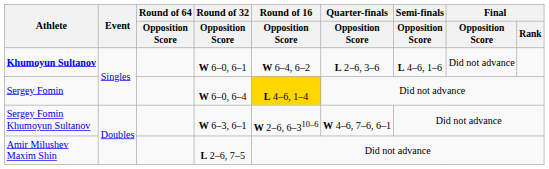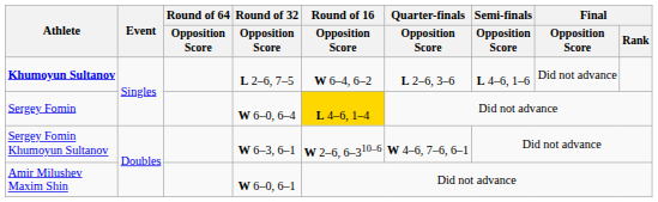Khumoyun Sultanov | Round of 32 / Opposition Score: W 6–0, 6–1 -> L 2–6, 7–5
Amir Milushev Maxim Shin | Round of 32 / Opposition Score: L 2–6, 7–5 -> W 6–0, 6–1
